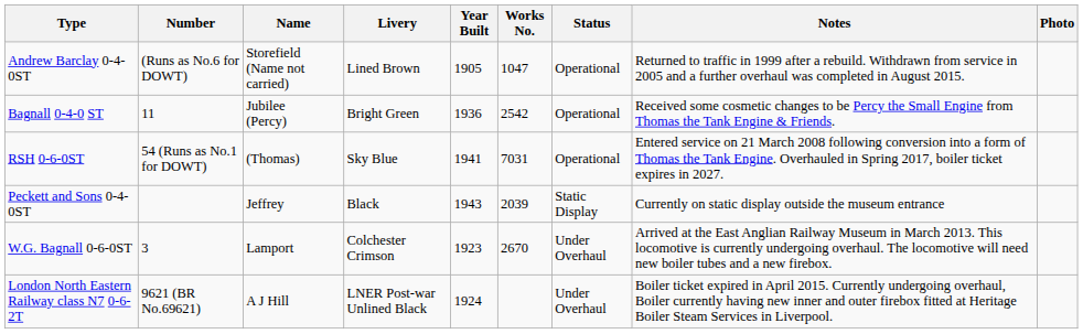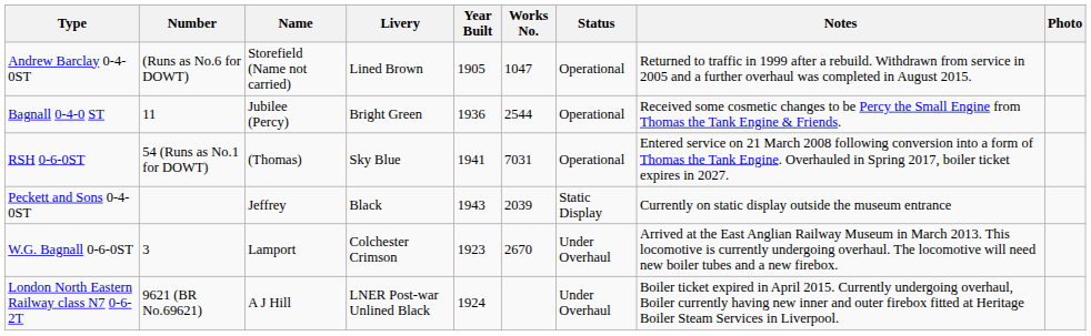Bagnall 0-4-0 ST | Works No.: 2542 -> 2544
